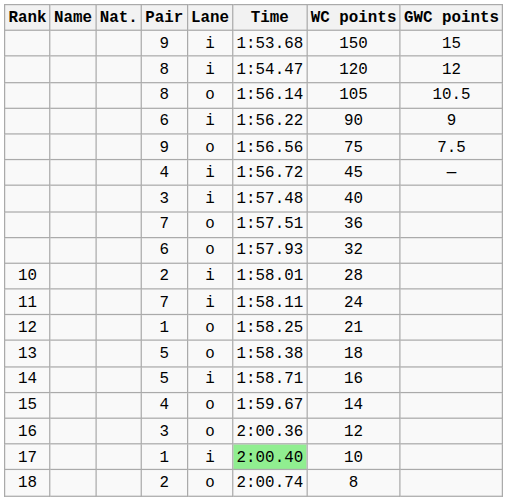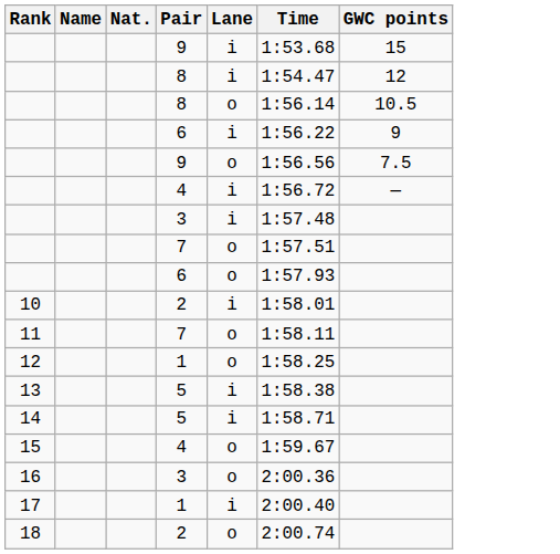- column: WC points | 150 | 120 | 105 | 90 | 75 | 45 | 40 | 36 | 32 | 28 | 24 | 21 | 18 | 16 | 14 | 12 | 10 | 8
11 | Lane: i -> o
13 | Lane: o -> i
17 | Time: lightgreen background -> no background
